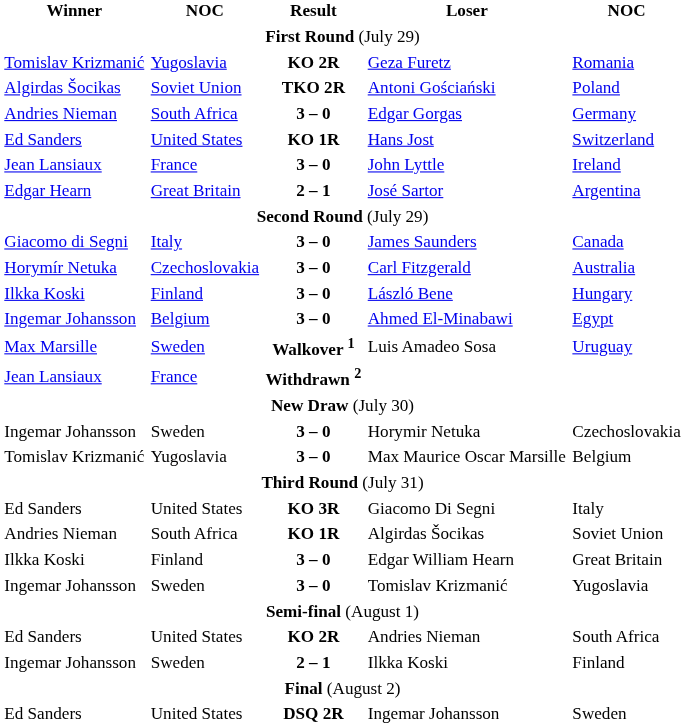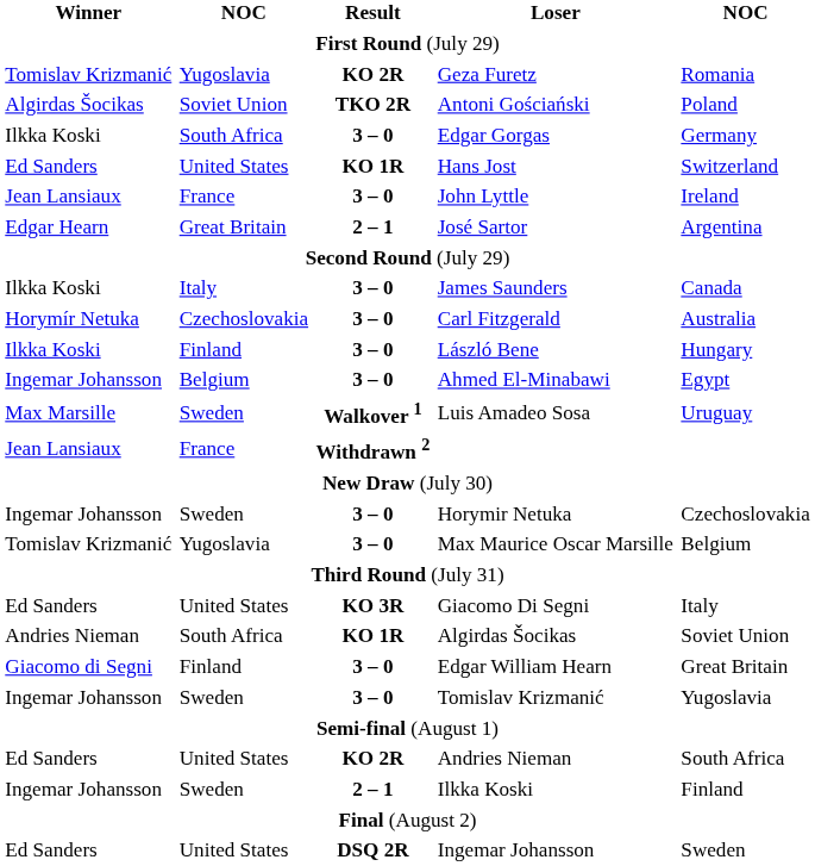Edgar Gorgas | Winner: Andries Nieman -> Ilkka Koski
James Saunders | Winner: Giacomo di Segni -> Ilkka Koski
Edgar William Hearn | Winner: Ilkka Koski -> Giacomo di Segni
